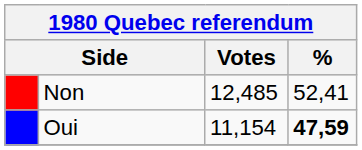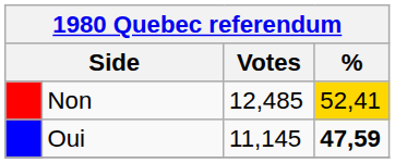Non | %: no background -> gold background
Oui | Votes: 11,154 -> 11,145
